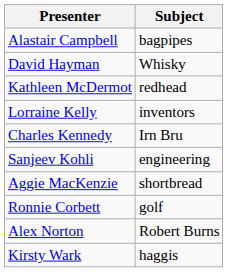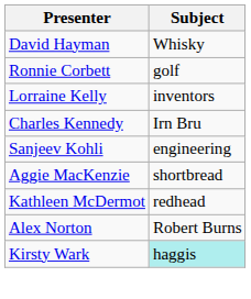- row: Alastair Campbell | bagpipes
rows swapped: Ronnie Corbett <-> Kathleen McDermot
Kirsty Wark | Subject: no background -> paleturquoise background
